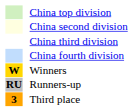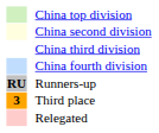- row: W | Winners
+ row: Relegated
